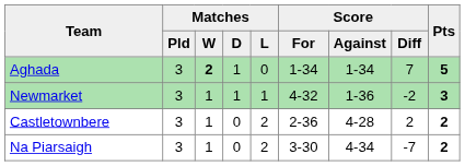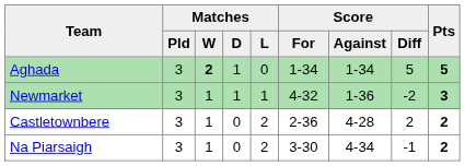Aghada | Score / Diff: 7 -> 5
Na Piarsaigh | Score / Diff: -7 -> -1
